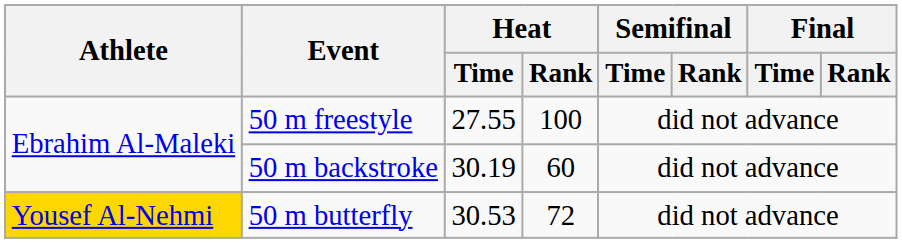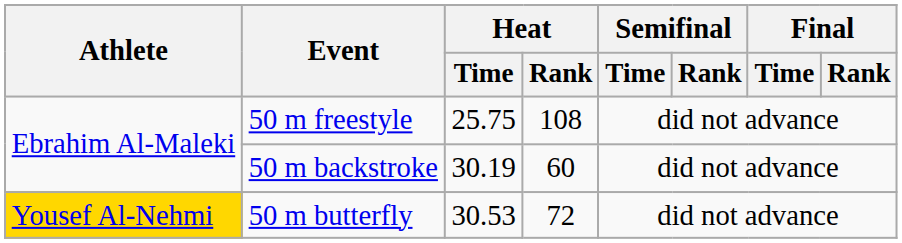50 m freestyle | Heat / Time: 27.55 -> 25.75
50 m freestyle | Heat / Rank: 100 -> 108
